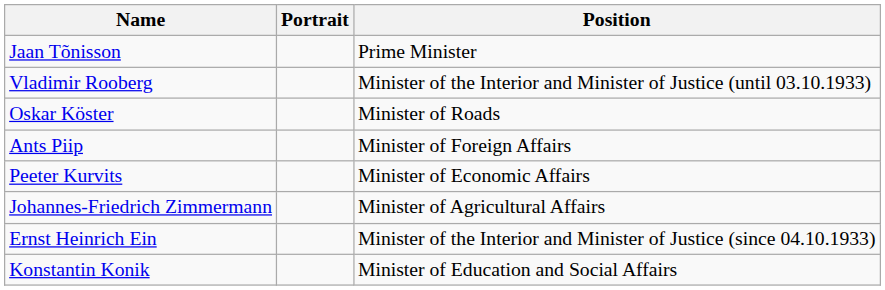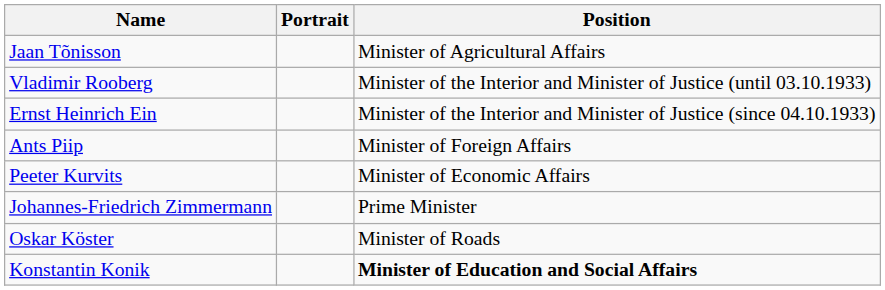Jaan Tõnisson | Position: Prime Minister -> Minister of Agricultural Affairs
rows swapped: Ernst Heinrich Ein <-> Oskar Köster
Johannes-Friedrich Zimmermann | Position: Minister of Agricultural Affairs -> Prime Minister
Konstantin Konik | Position: normal -> bold
